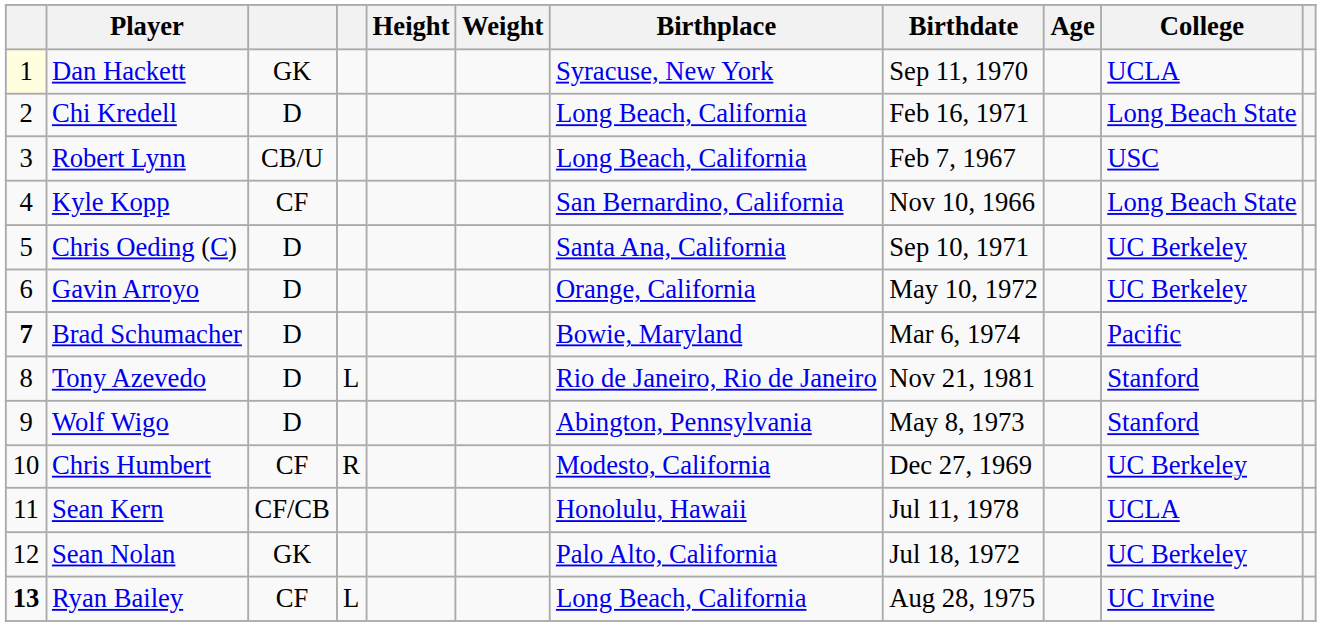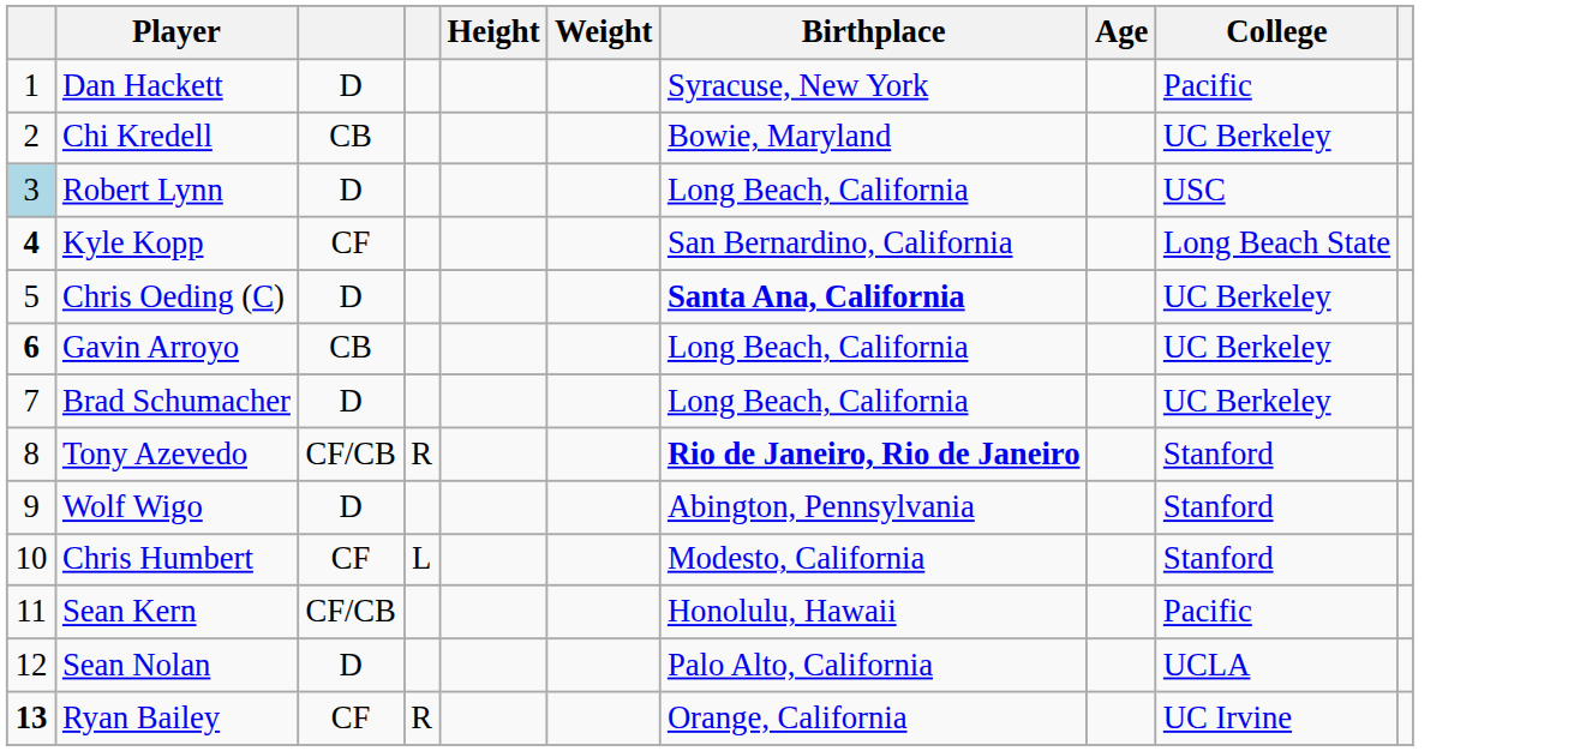- column: Birthdate | Sep 11, 1970 | Feb 16, 1971 | Feb 7, 1967 | Nov 10, 1966 | Sep 10, 1971 | May 10, 1972 | Mar 6, 1974 | Nov 21, 1981 | May 8, 1973 | Dec 27, 1969 | Jul 11, 1978 | Jul 18, 1972 | Aug 28, 1975
Dan Hackett | column 1: lightyellow background -> no background
Dan Hackett | column 3: GK -> D
Dan Hackett | College: UCLA -> Pacific
Chi Kredell | column 3: D -> CB
Chi Kredell | Birthplace: Long Beach, California -> Bowie, Maryland
Chi Kredell | College: Long Beach State -> UC Berkeley
Robert Lynn | column 1: no background -> lightblue background
Robert Lynn | column 3: CB/U -> D
Kyle Kopp | column 1: normal -> bold
Chris Oeding (C) | Birthplace: normal -> bold
Gavin Arroyo | column 1: normal -> bold
Gavin Arroyo | column 3: D -> CB
Gavin Arroyo | Birthplace: Orange, California -> Long Beach, California
Brad Schumacher | column 1: bold -> normal
Brad Schumacher | Birthplace: Bowie, Maryland -> Long Beach, California
Brad Schumacher | College: Pacific -> UC Berkeley
Tony Azevedo | column 3: D -> CF/CB
Tony Azevedo | column 4: L -> R
Tony Azevedo | Birthplace: normal -> bold
Chris Humbert | column 4: R -> L
Chris Humbert | College: UC Berkeley -> Stanford
Sean Kern | College: UCLA -> Pacific
Sean Nolan | column 3: GK -> D
Sean Nolan | College: UC Berkeley -> UCLA
Ryan Bailey | column 4: L -> R
Ryan Bailey | Birthplace: Long Beach, California -> Orange, California
